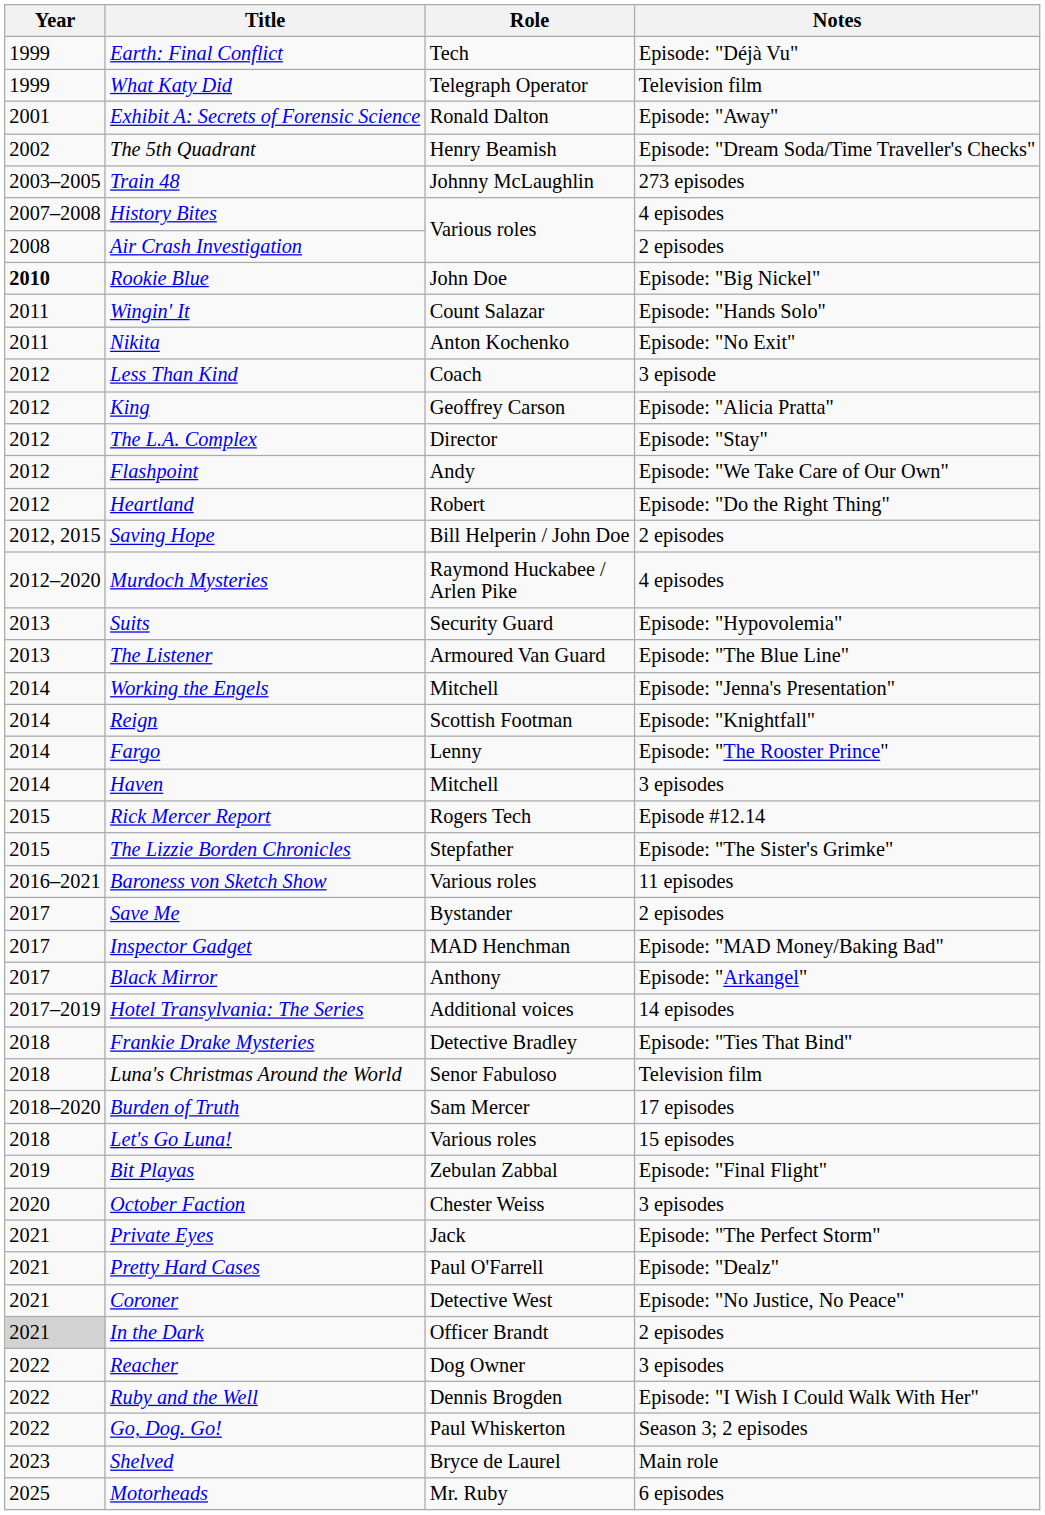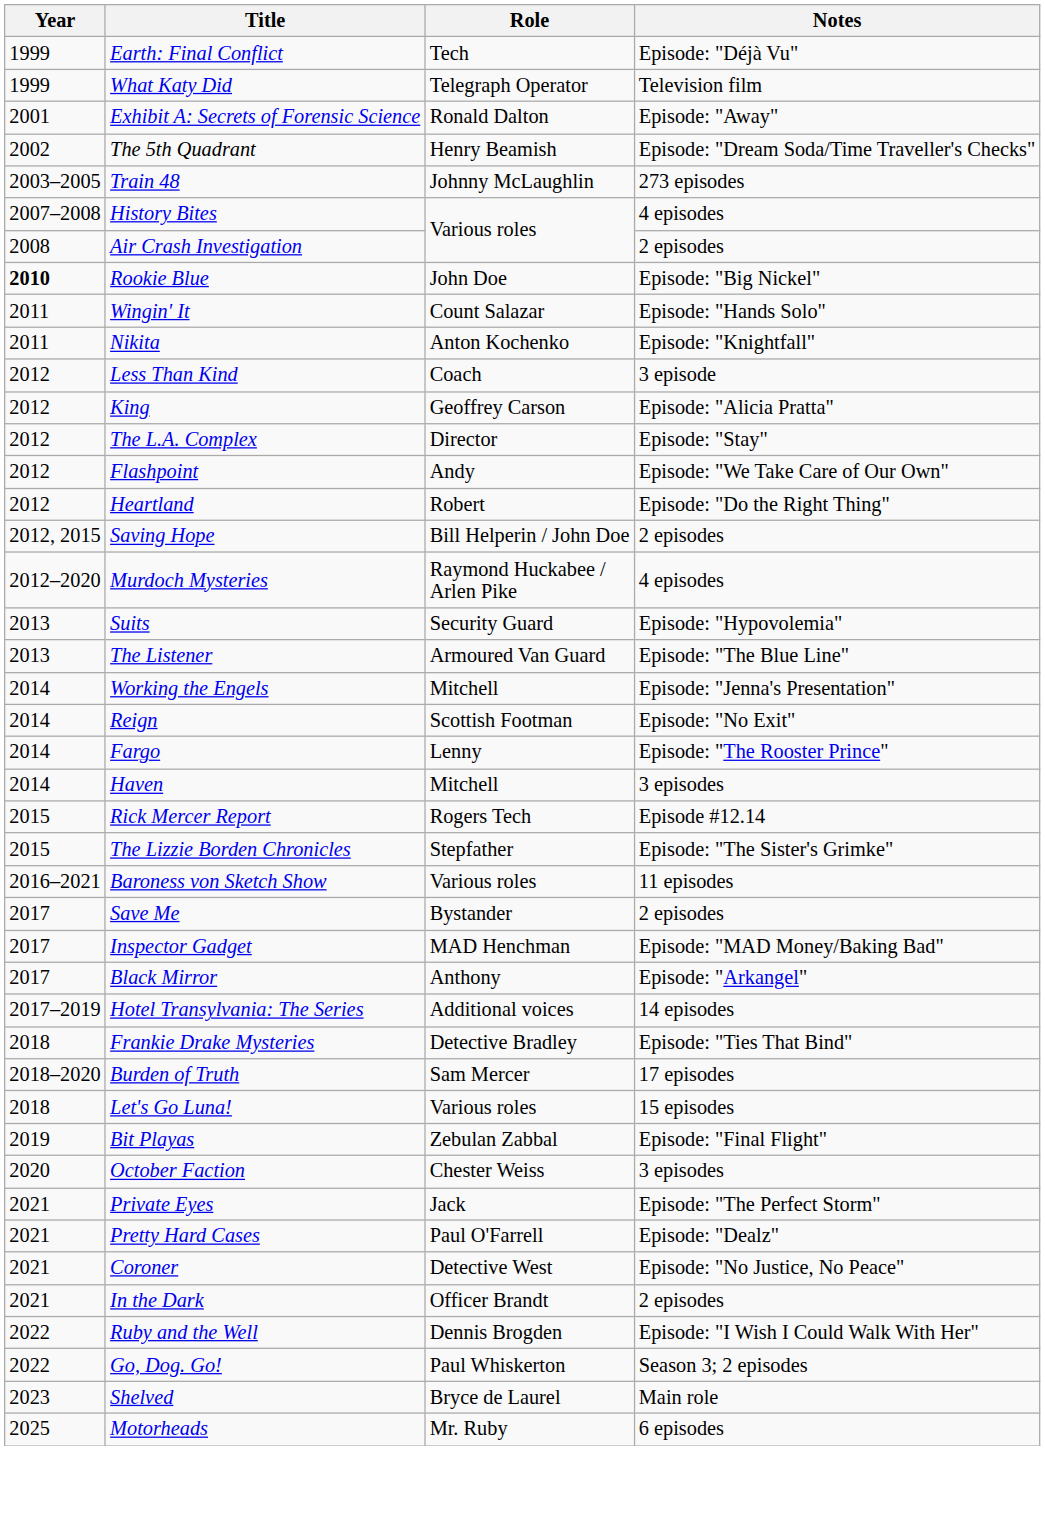Nikita | Notes: Episode: "No Exit" -> Episode: "Knightfall"
Reign | Notes: Episode: "Knightfall" -> Episode: "No Exit"
- row: 2018 | Luna's Christmas Around the World | Senor Fabuloso | Television film
In the Dark | Year: lightgrey background -> no background
- row: 2022 | Reacher | Dog Owner | 3 episodes
